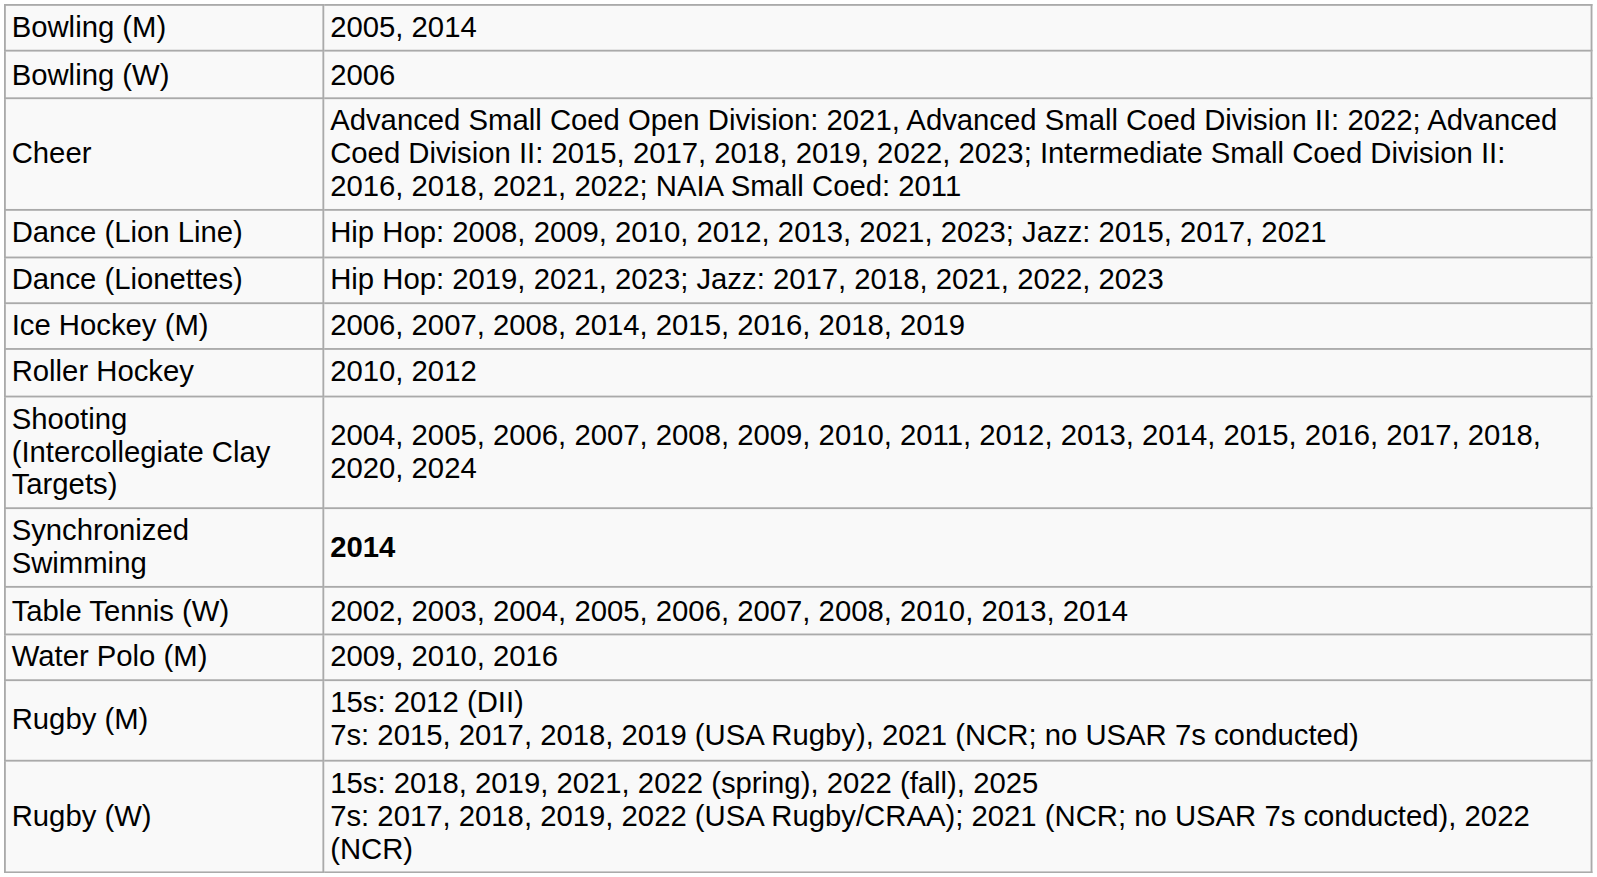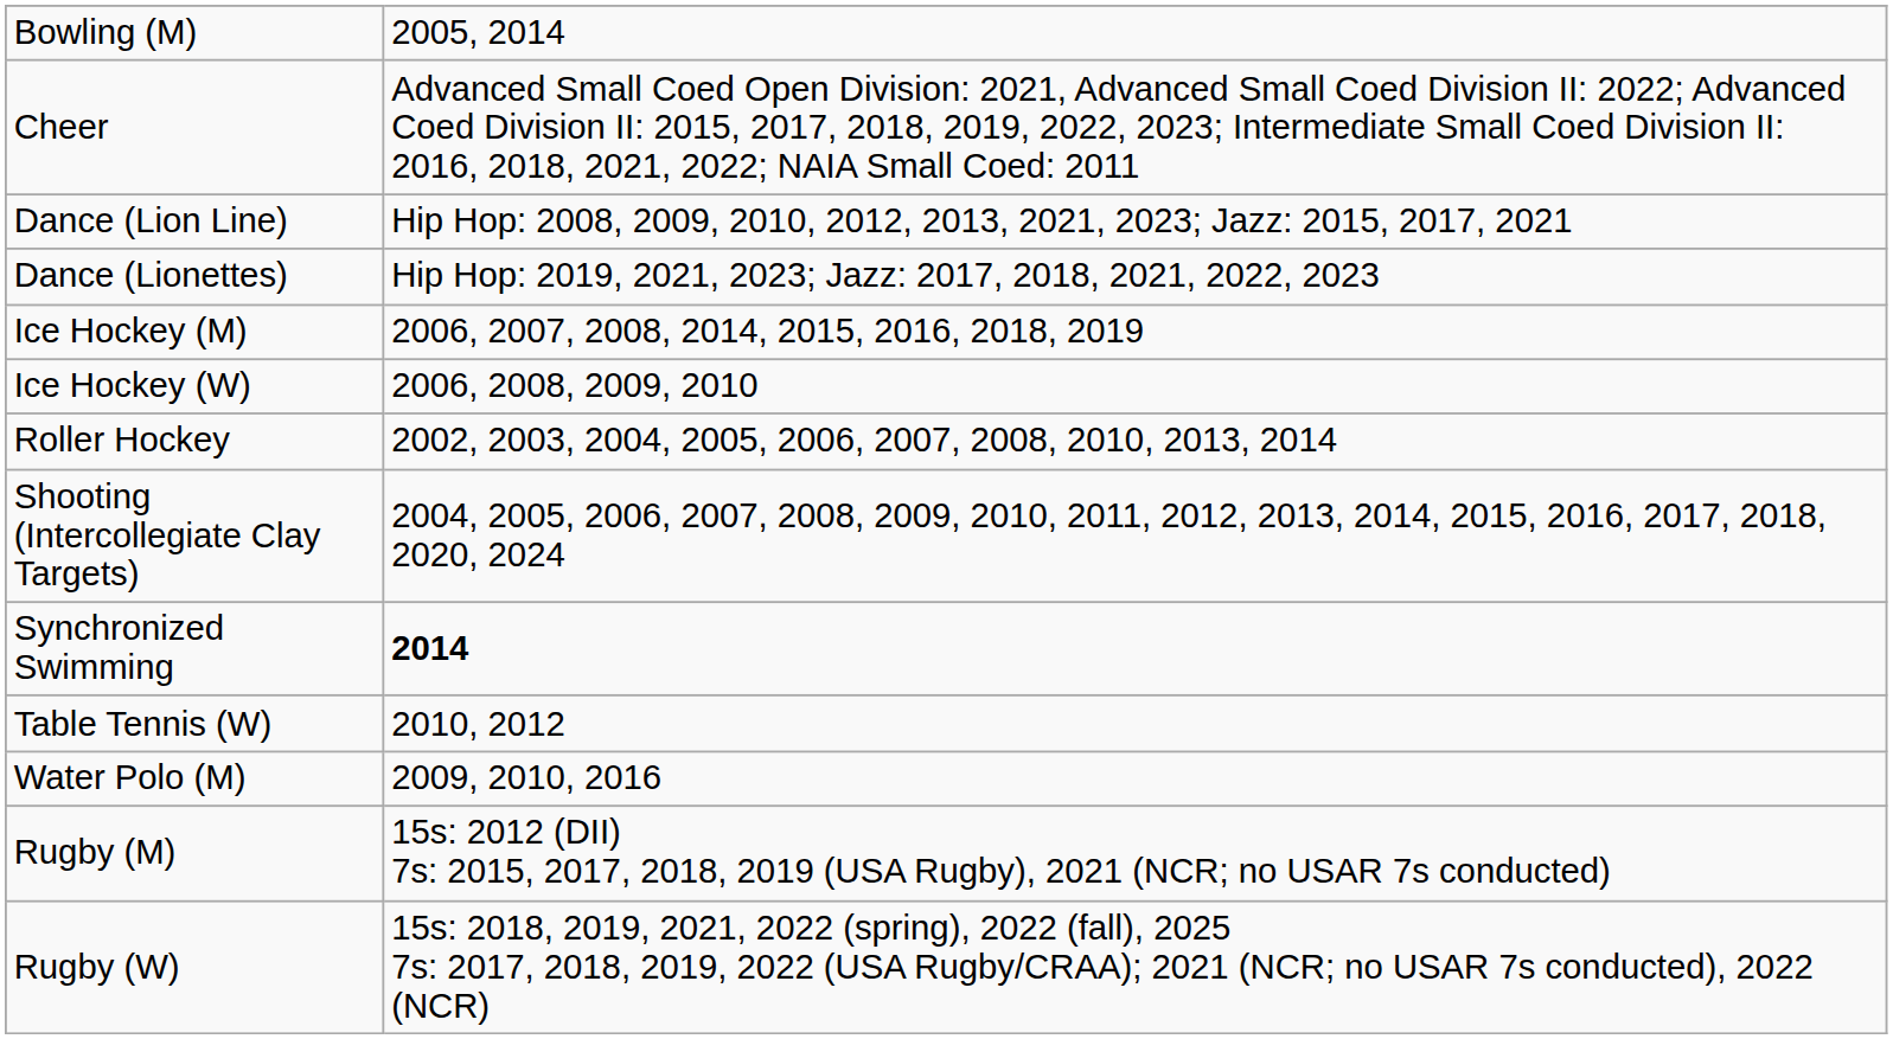- row: Bowling (W) | 2006
+ row: Ice Hockey (W) | 2006, 2008, 2009, 2010
Roller Hockey | column 2: 2010, 2012 -> 2002, 2003, 2004, 2005, 2006, 2007, 2008, 2010, 2013, 2014
Table Tennis (W) | column 2: 2002, 2003, 2004, 2005, 2006, 2007, 2008, 2010, 2013, 2014 -> 2010, 2012
